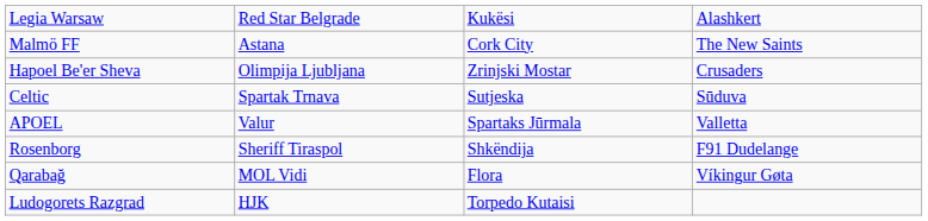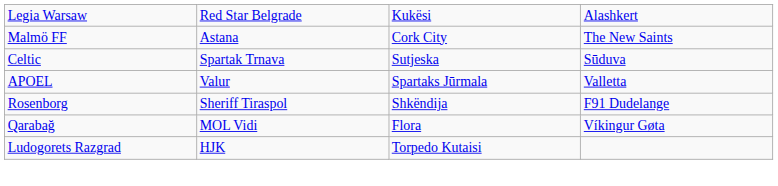- row: Hapoel Be'er Sheva | Olimpija Ljubljana | Zrinjski Mostar | Crusaders
